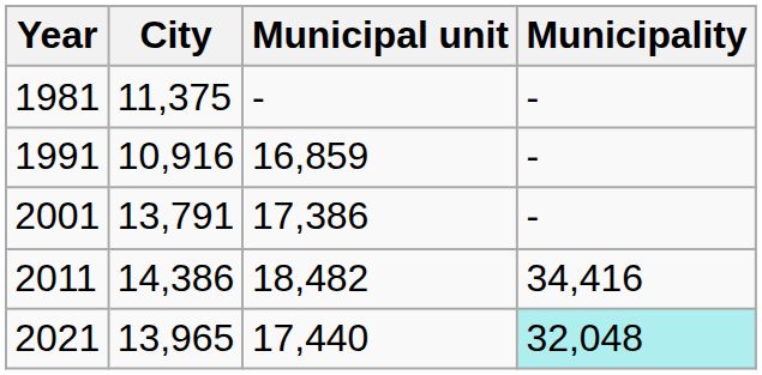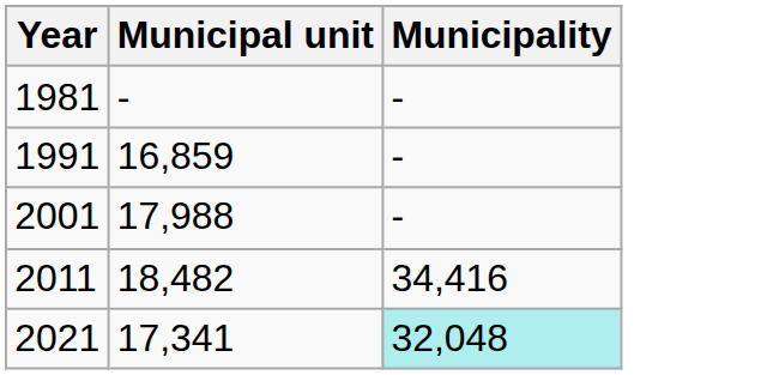- column: City | 11,375 | 10,916 | 13,791 | 14,386 | 13,965
2001 | Municipal unit: 17,386 -> 17,988
2021 | Municipal unit: 17,440 -> 17,341
